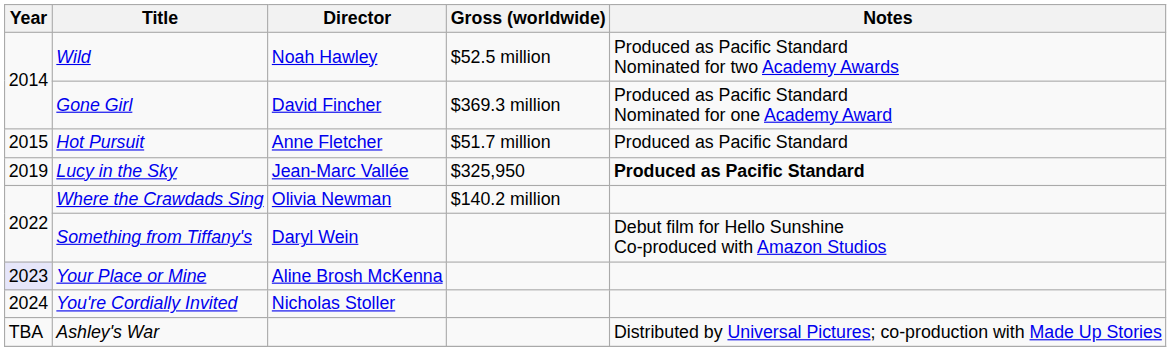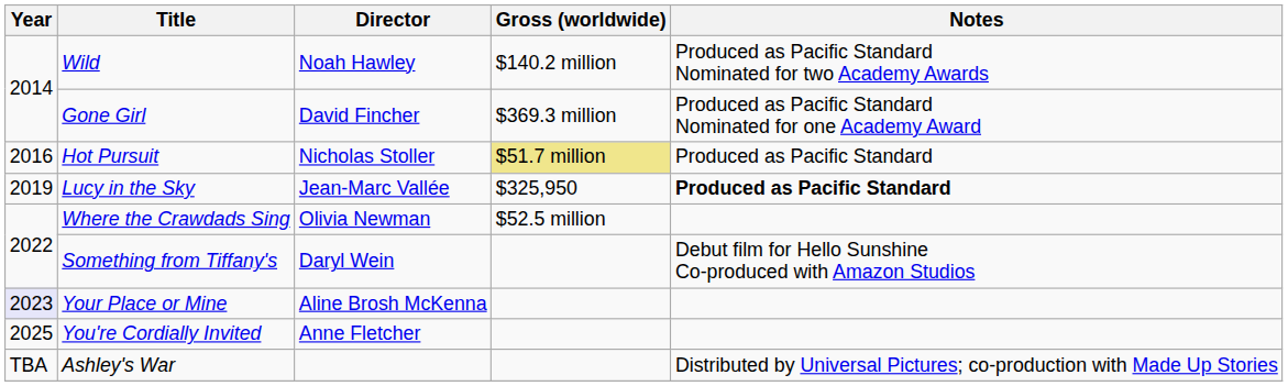Wild | Gross (worldwide): $52.5 million -> $140.2 million
Hot Pursuit | Year: 2015 -> 2016
Hot Pursuit | Director: Anne Fletcher -> Nicholas Stoller
Hot Pursuit | Gross (worldwide): no background -> khaki background
Where the Crawdads Sing | Gross (worldwide): $140.2 million -> $52.5 million
You're Cordially Invited | Year: 2024 -> 2025
You're Cordially Invited | Director: Nicholas Stoller -> Anne Fletcher
